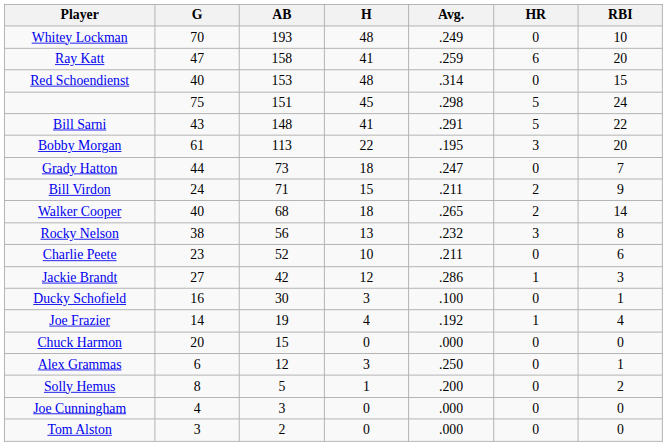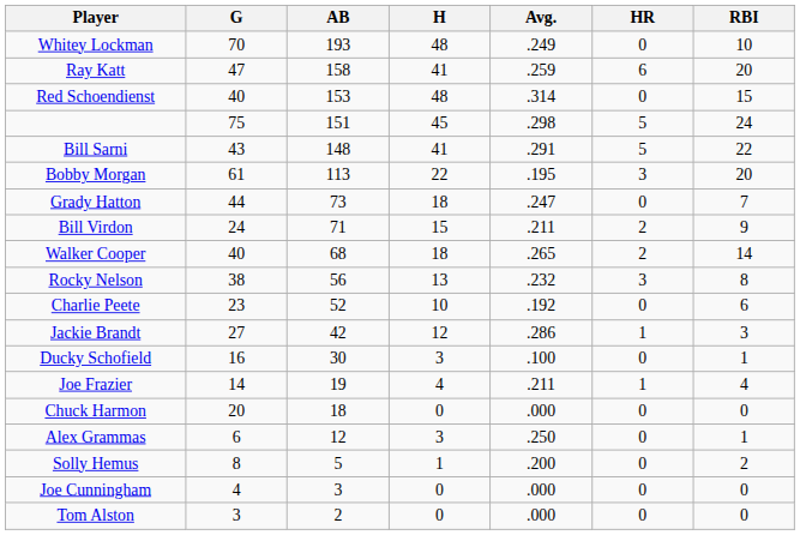Charlie Peete | Avg.: .211 -> .192
Joe Frazier | Avg.: .192 -> .211
Chuck Harmon | AB: 15 -> 18
